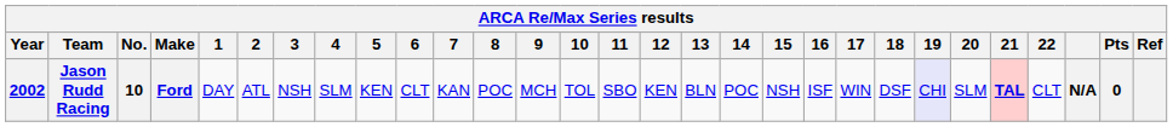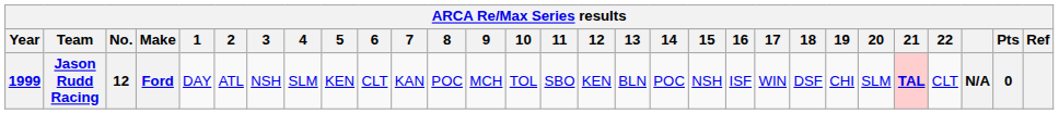Jason Rudd Racing | Year: 2002 -> 1999
Jason Rudd Racing | No.: 10 -> 12
Jason Rudd Racing | 19: lavender background -> no background
